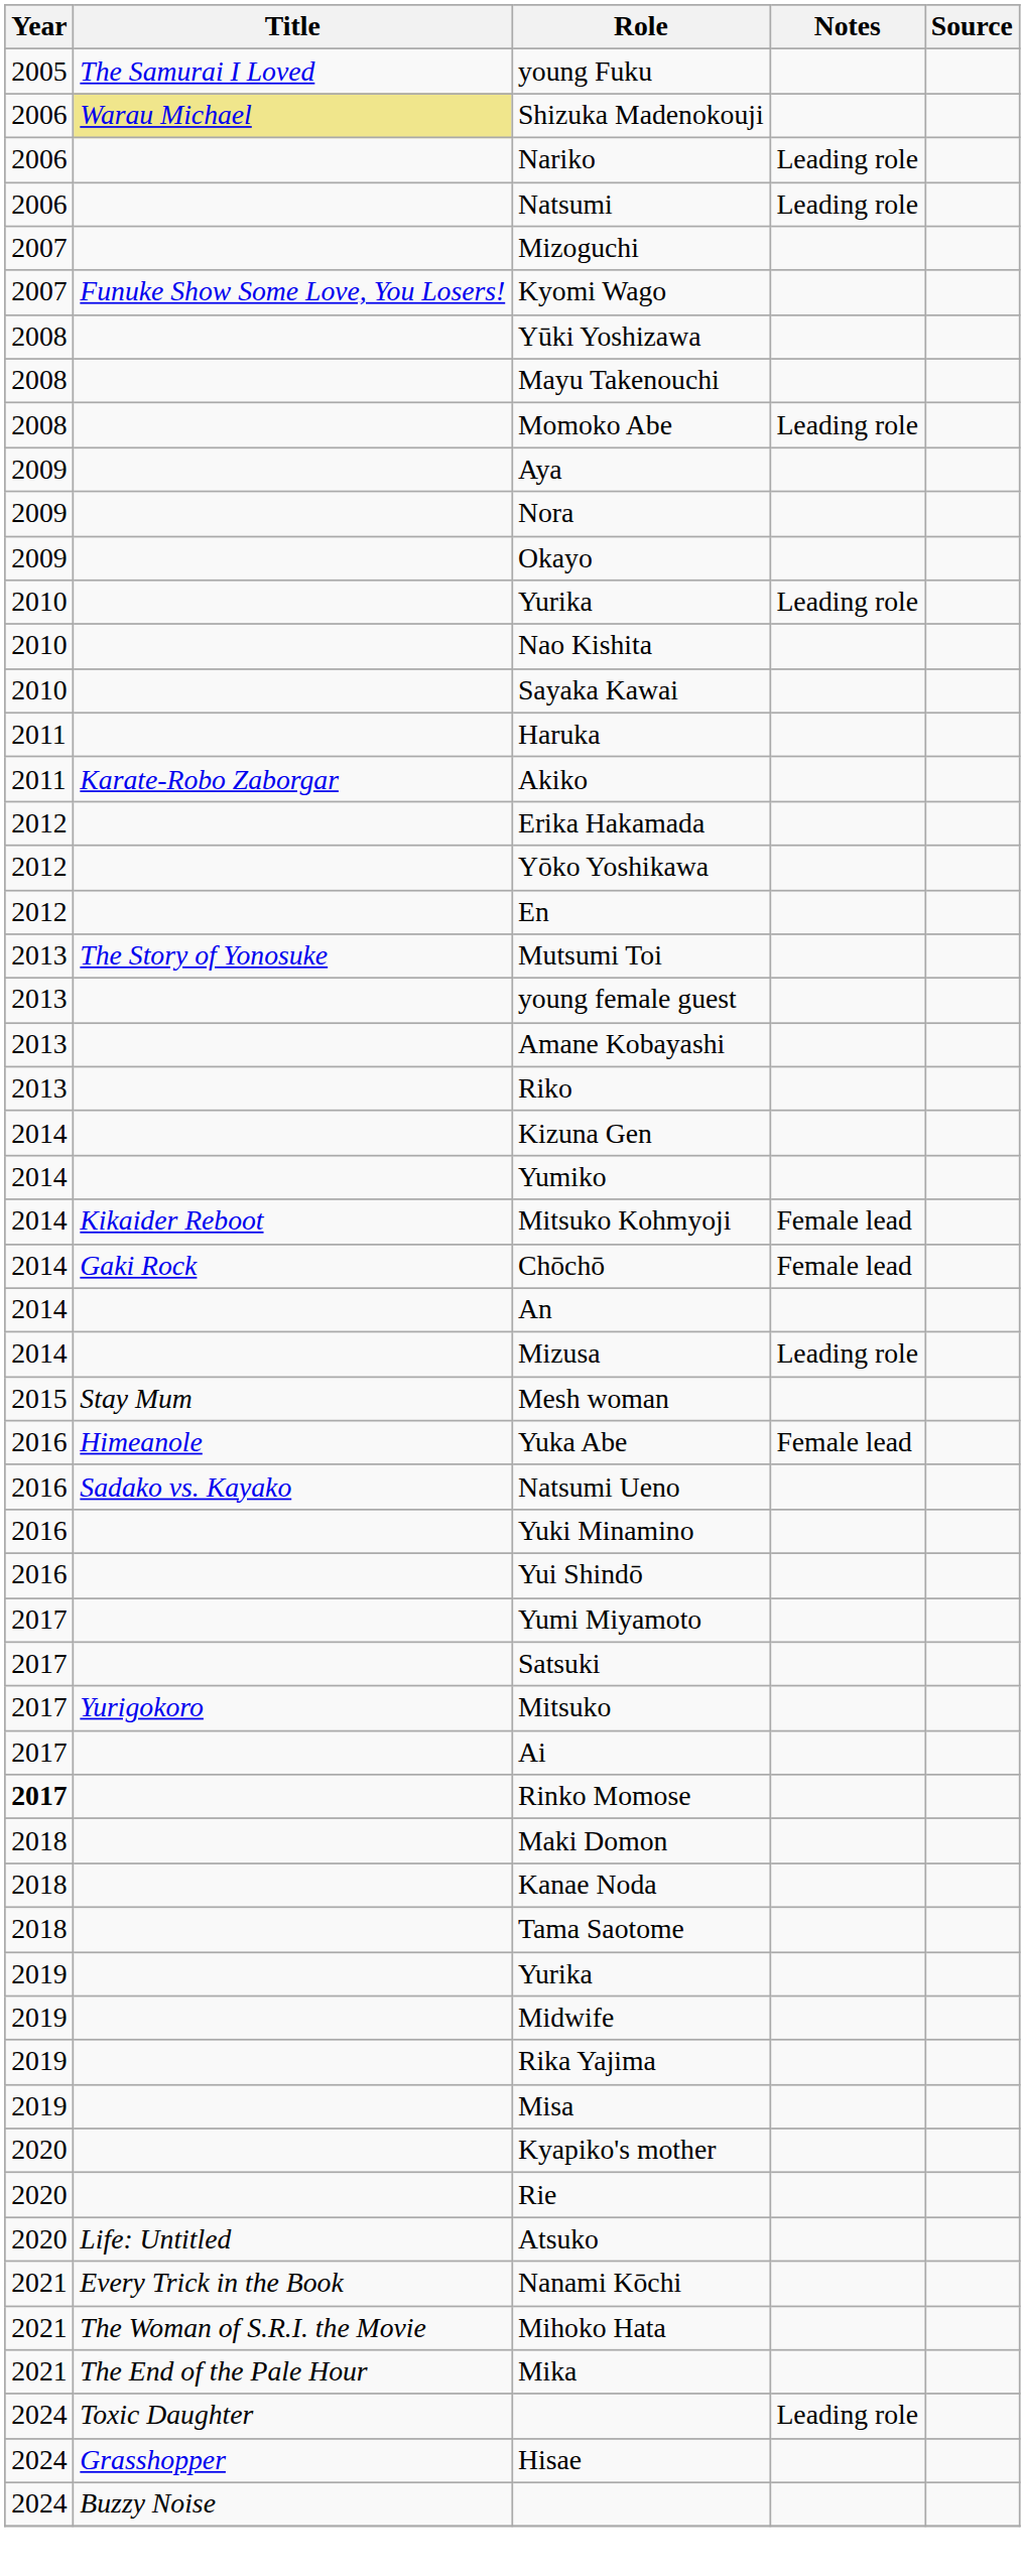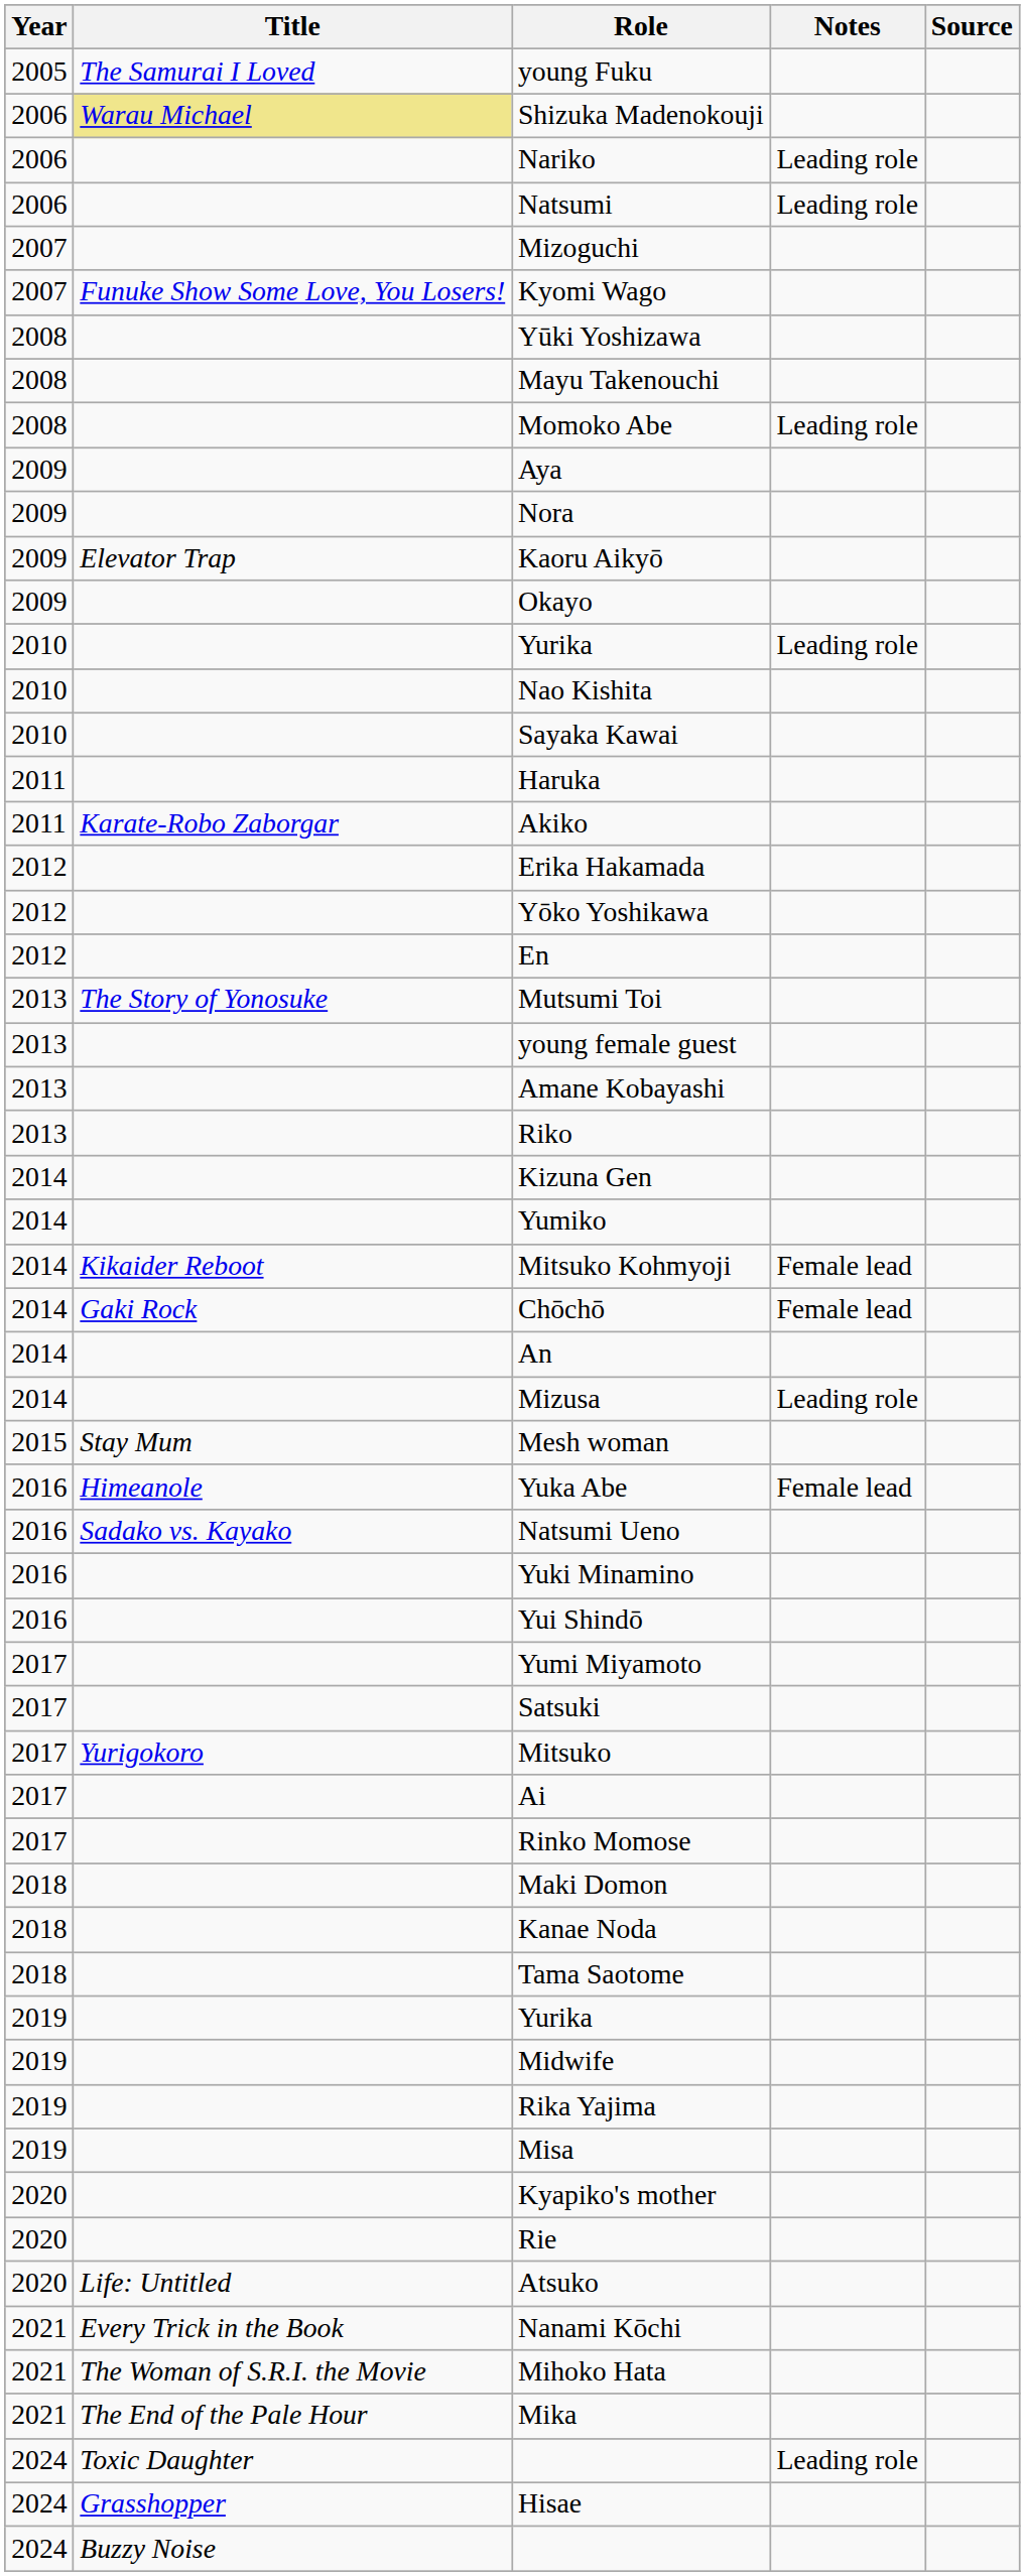+ row: 2009 | Elevator Trap | Kaoru Aikyō
Rinko Momose | Year: bold -> normal
